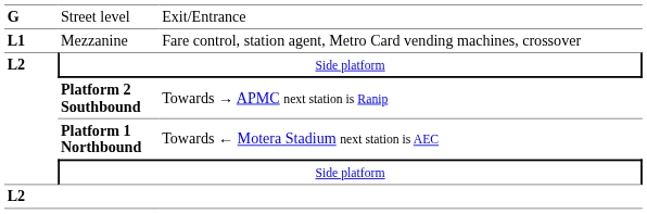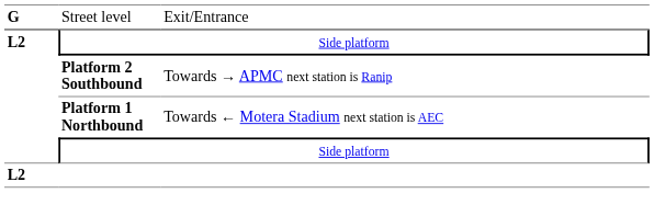- row: L1 | Mezzanine | Fare control, station agent, Metro Card vending machines, crossover
